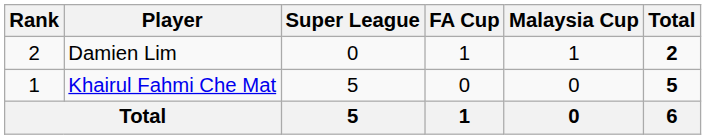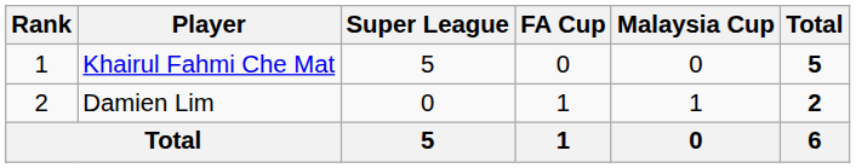rows swapped: Khairul Fahmi Che Mat <-> Damien Lim
